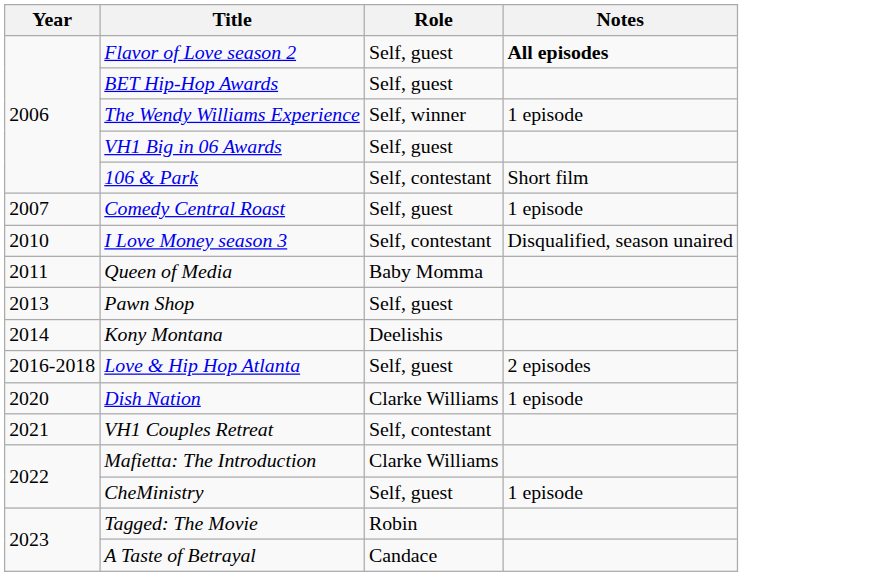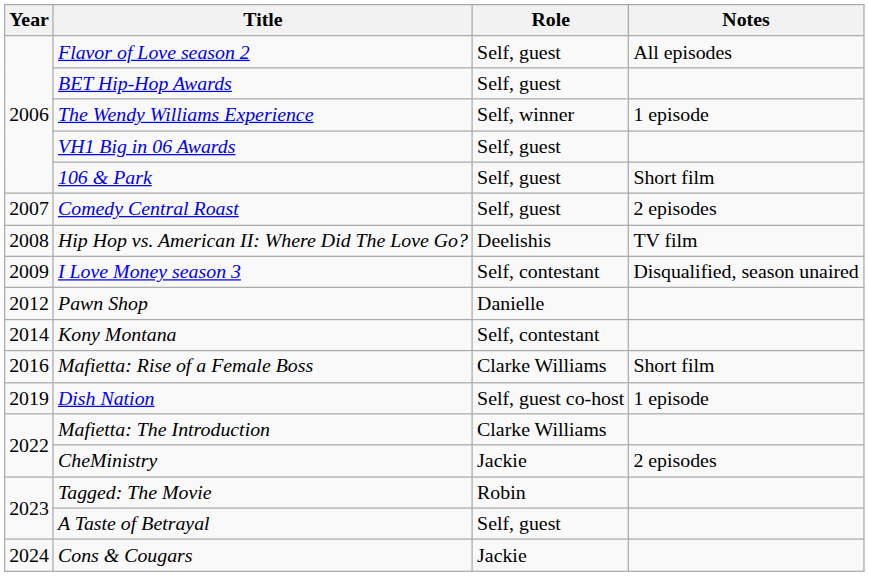Flavor of Love season 2 | Notes: bold -> normal
106 & Park | Role: Self, contestant -> Self, guest
Comedy Central Roast | Notes: 1 episode -> 2 episodes
+ row: 2008 | Hip Hop vs. American II: Where Did The Love Go? | Deelishis | TV film
I Love Money season 3 | Year: 2010 -> 2009
- row: 2011 | Queen of Media | Baby Momma
Pawn Shop | Year: 2013 -> 2012
Pawn Shop | Role: Self, guest -> Danielle
Kony Montana | Role: Deelishis -> Self, contestant
+ row: 2016 | Mafietta: Rise of a Female Boss | Clarke Williams | Short film
- row: 2016-2018 | Love & Hip Hop Atlanta | Self, guest | 2 episodes
Dish Nation | Year: 2020 -> 2019
Dish Nation | Role: Clarke Williams -> Self, guest co-host
- row: 2021 | VH1 Couples Retreat | Self, contestant
CheMinistry | Role: Self, guest -> Jackie
CheMinistry | Notes: 1 episode -> 2 episodes
A Taste of Betrayal | Role: Candace -> Self, guest
+ row: 2024 | Cons & Cougars | Jackie
